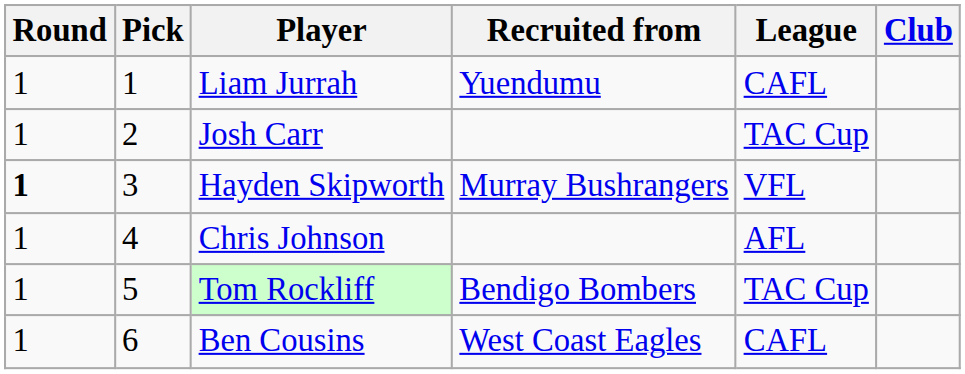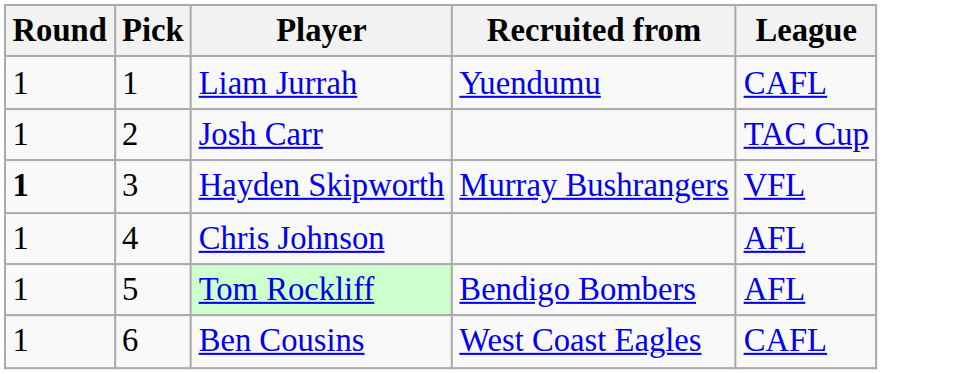- column: Club
Tom Rockliff | League: TAC Cup -> AFL
